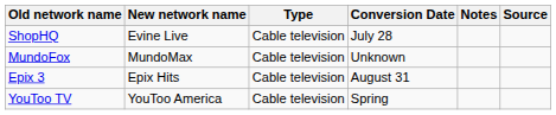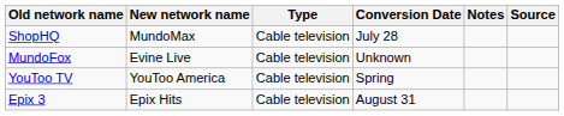ShopHQ | New network name: Evine Live -> MundoMax
MundoFox | New network name: MundoMax -> Evine Live
rows swapped: Epix 3 <-> YouToo TV
